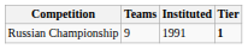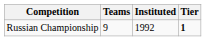Russian Championship | Instituted: 1991 -> 1992
